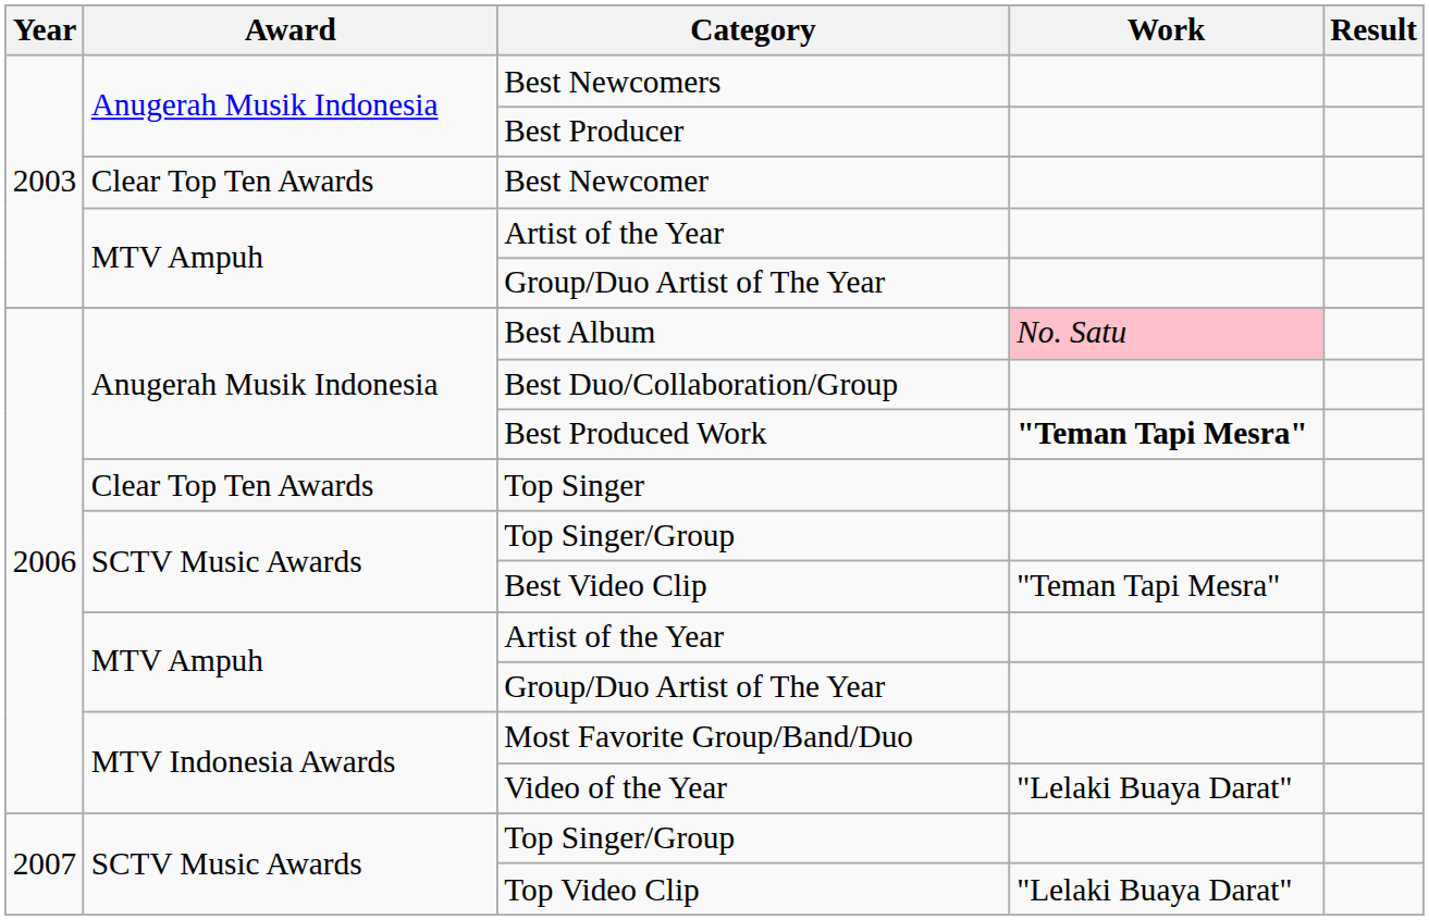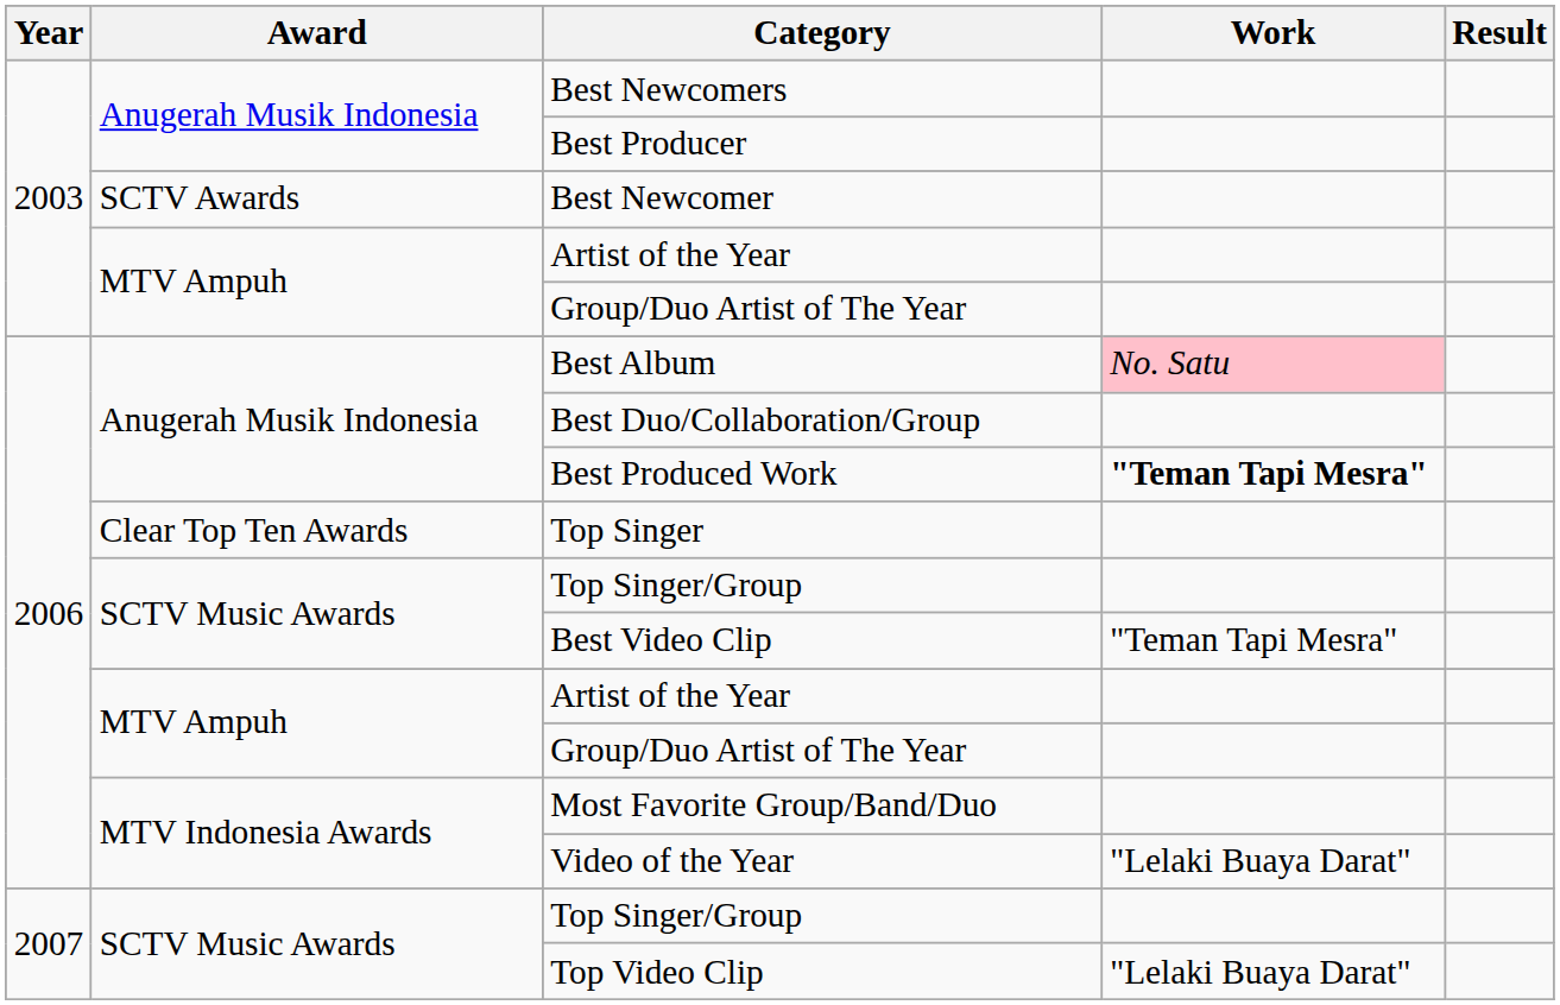Best Newcomer | Award: Clear Top Ten Awards -> SCTV Awards
